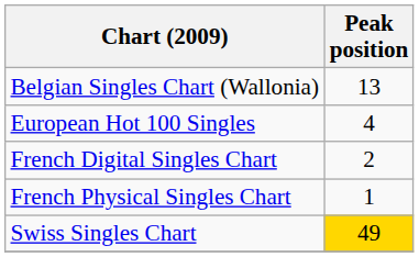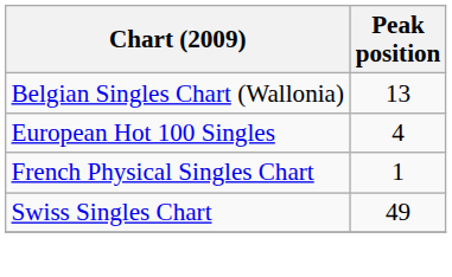- row: French Digital Singles Chart | 2
Swiss Singles Chart | Peak position: gold background -> no background
